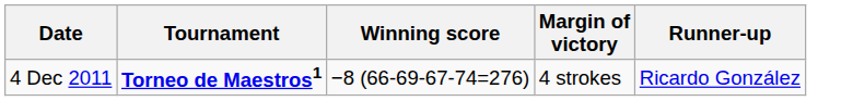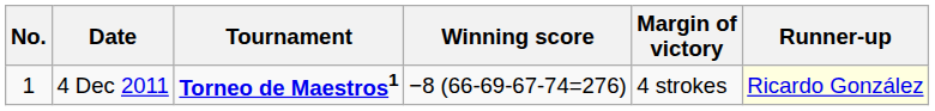+ column: No. | 1
4 Dec 2011 | Runner-up: no background -> lightyellow background
